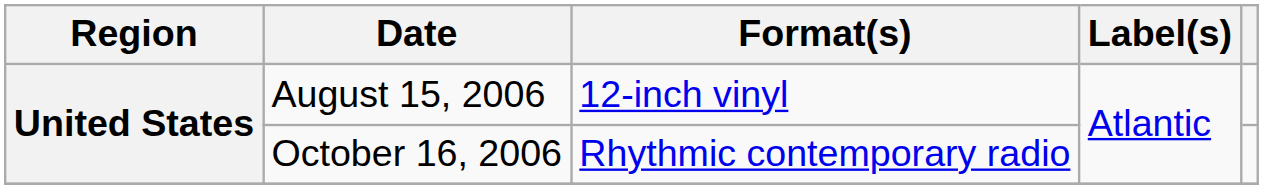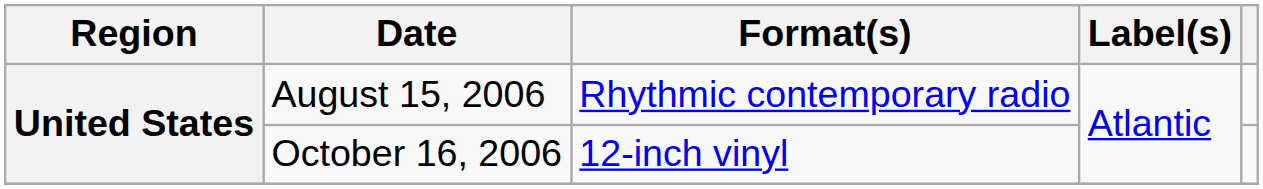August 15, 2006 | Format(s): 12-inch vinyl -> Rhythmic contemporary radio
October 16, 2006 | Format(s): Rhythmic contemporary radio -> 12-inch vinyl
